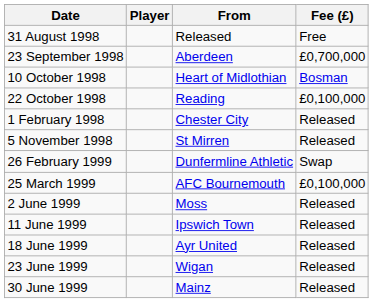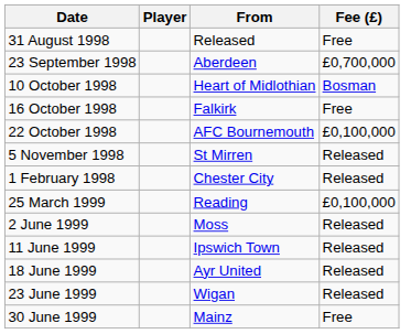+ row: 16 October 1998 | Falkirk | Free
22 October 1998 | From: Reading -> AFC Bournemouth
rows swapped: 5 November 1998 <-> 1 February 1998
- row: 26 February 1999 | Dunfermline Athletic | Swap
25 March 1999 | From: AFC Bournemouth -> Reading
30 June 1999 | Fee (£): Released -> Free
